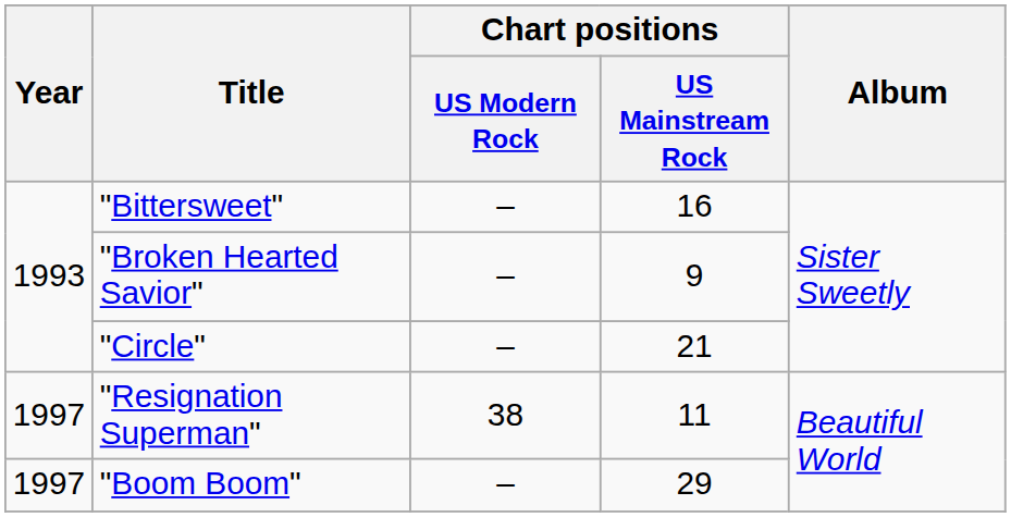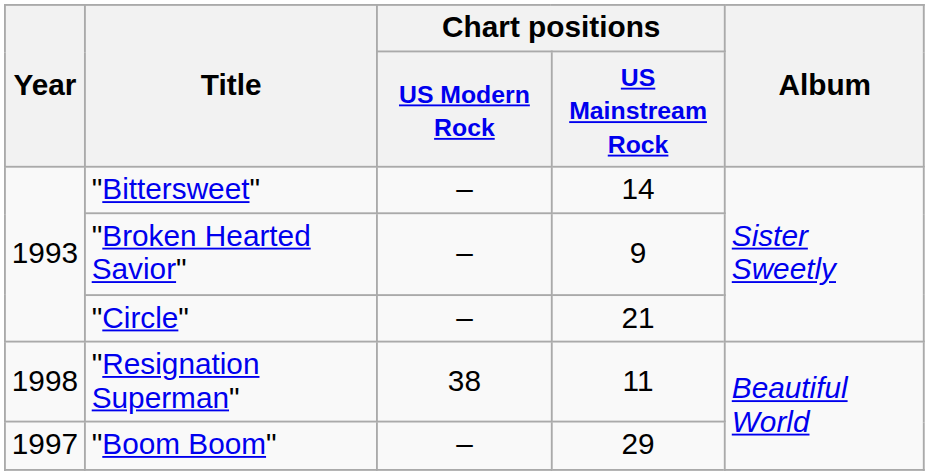"Bittersweet" | Chart positions / US Mainstream Rock: 16 -> 14
"Resignation Superman" | Year: 1997 -> 1998
